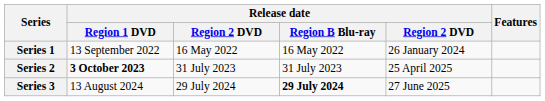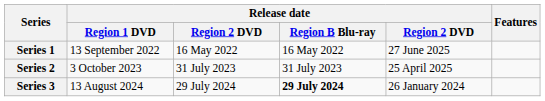Series 1 | column 5: 26 January 2024 -> 27 June 2025
Series 2 | Release date / Region 1 DVD: bold -> normal
Series 3 | column 5: 27 June 2025 -> 26 January 2024
